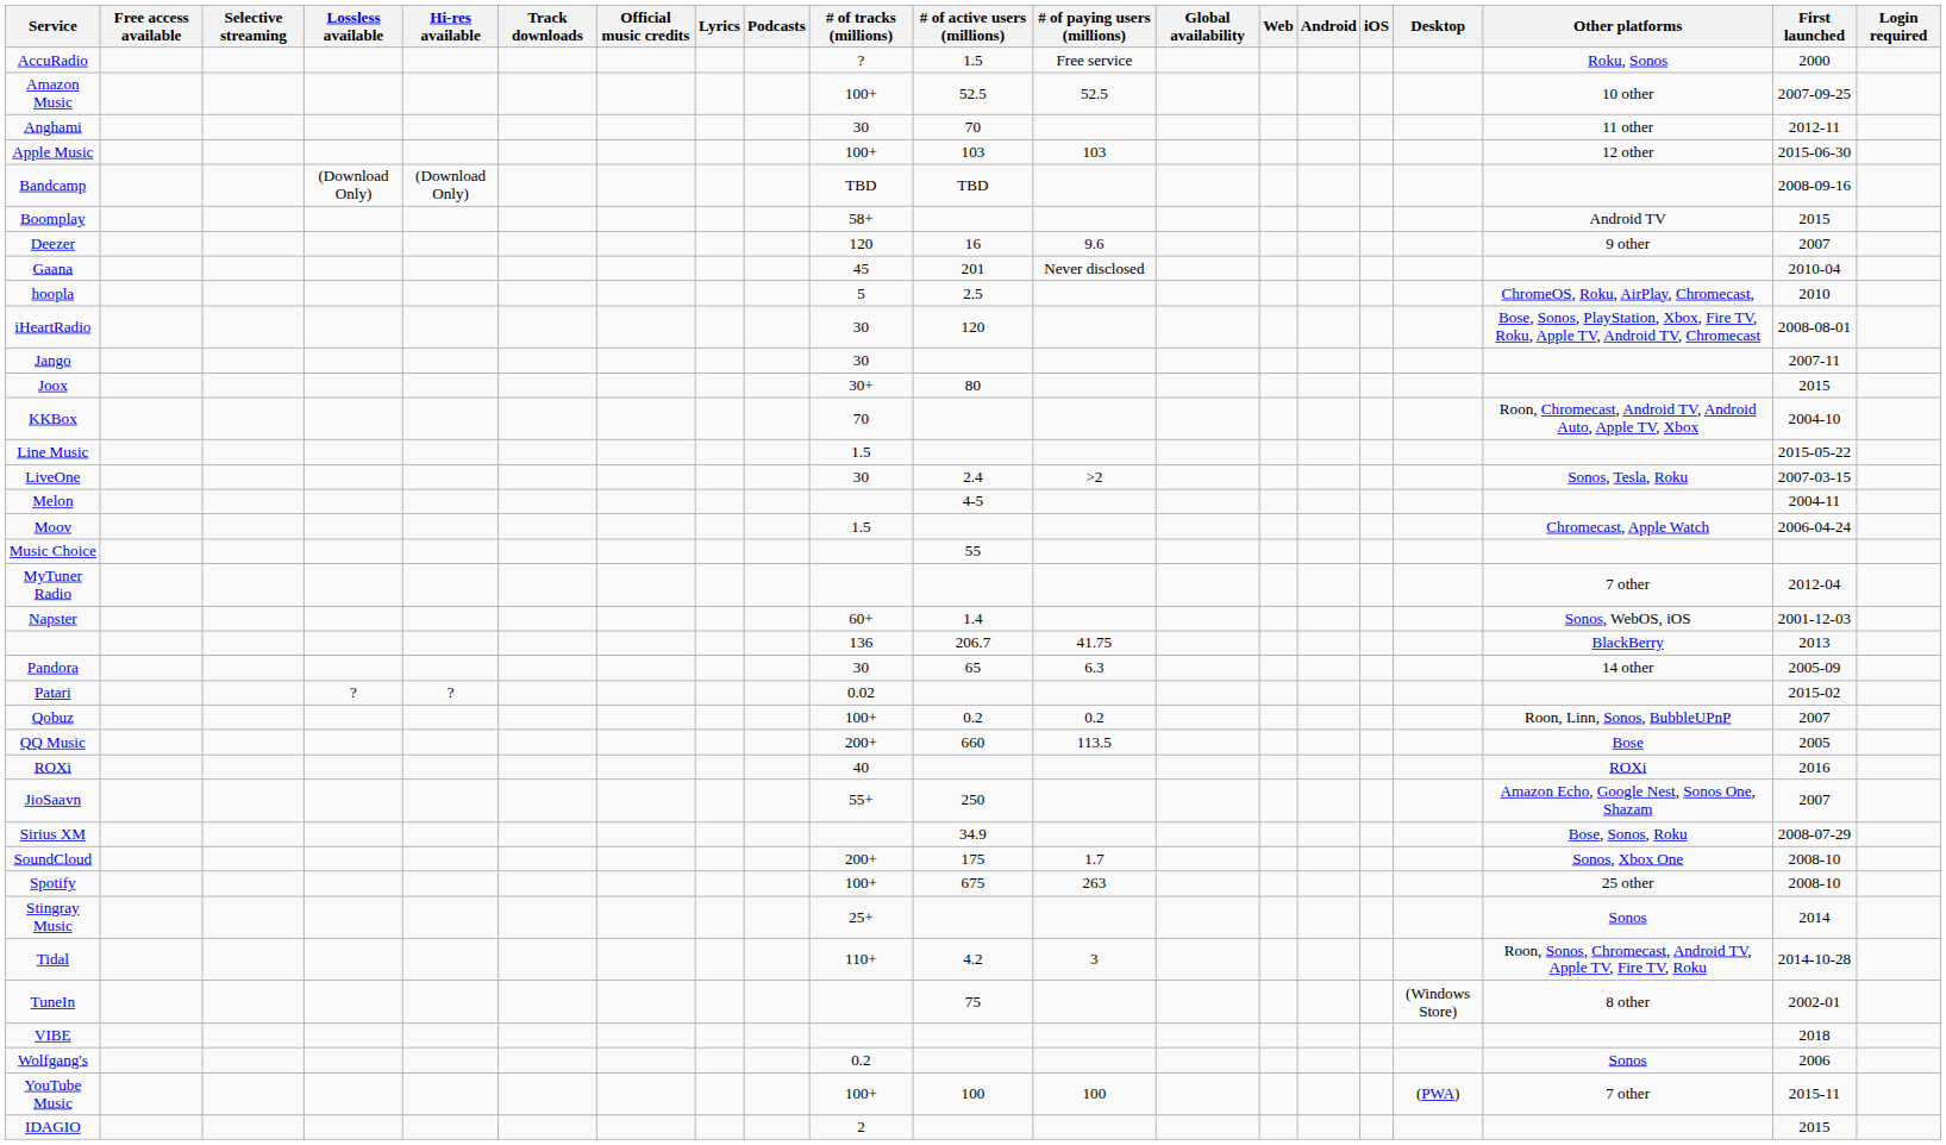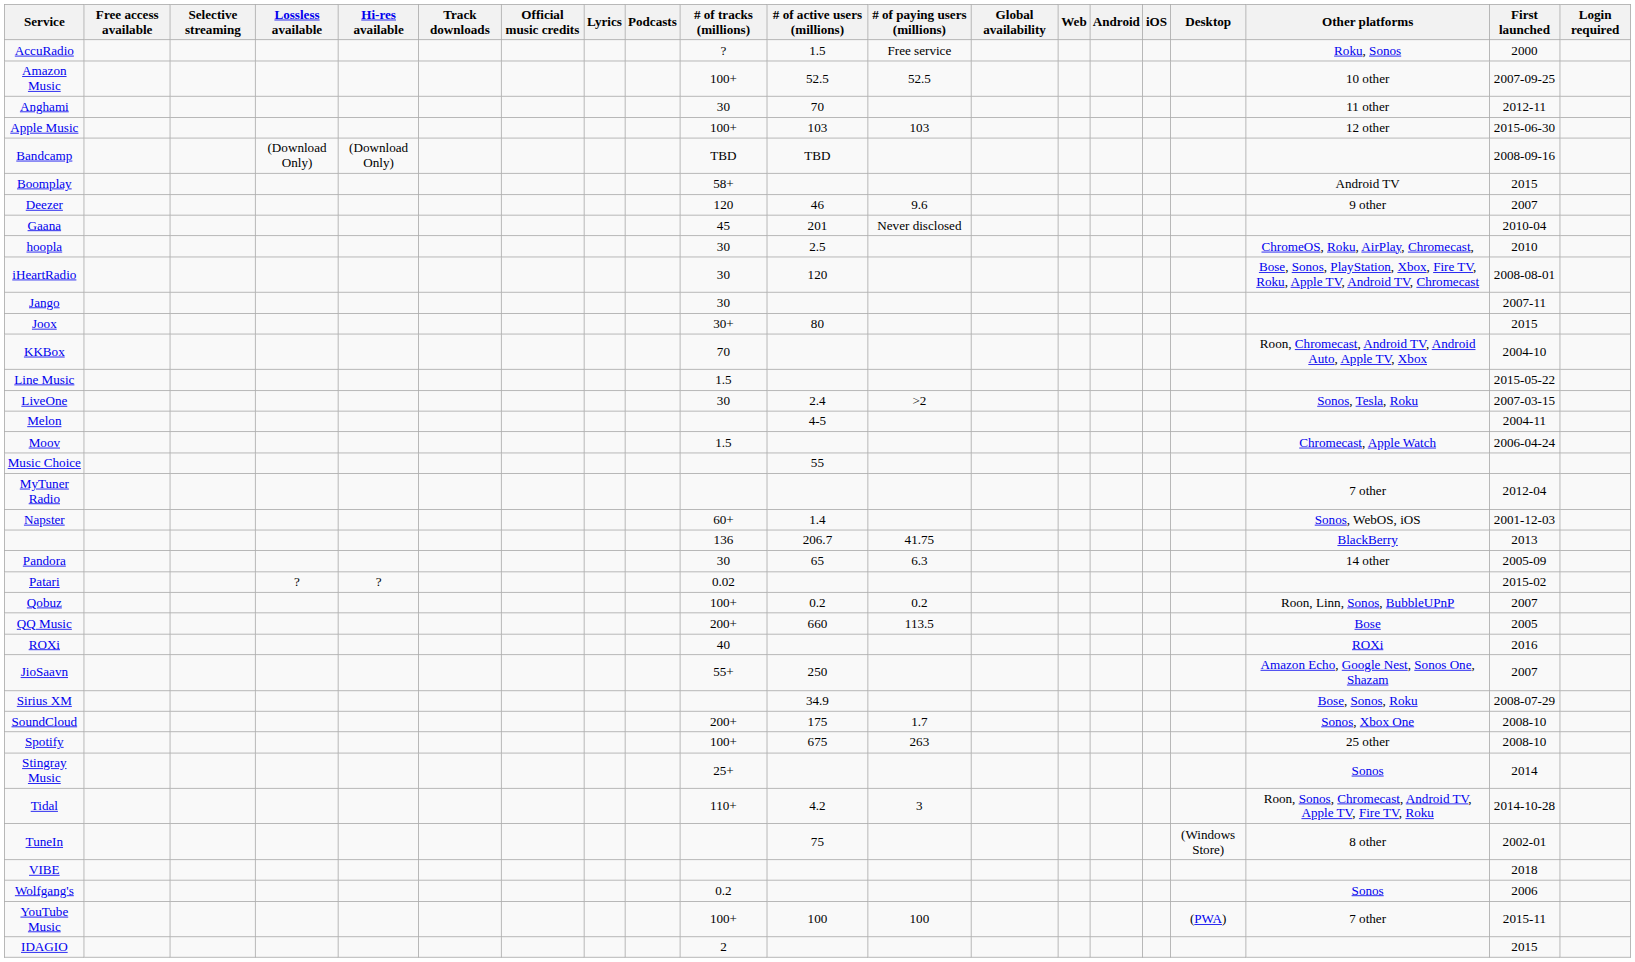Deezer | # of active users (millions): 16 -> 46
hoopla | # of tracks (millions): 5 -> 30
